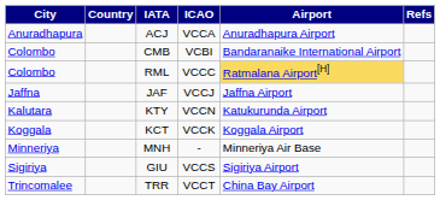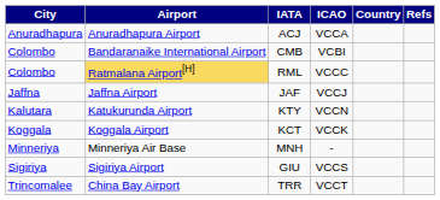columns swapped: Country <-> Airport
